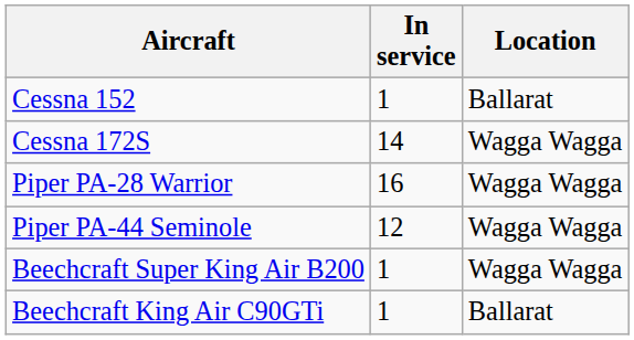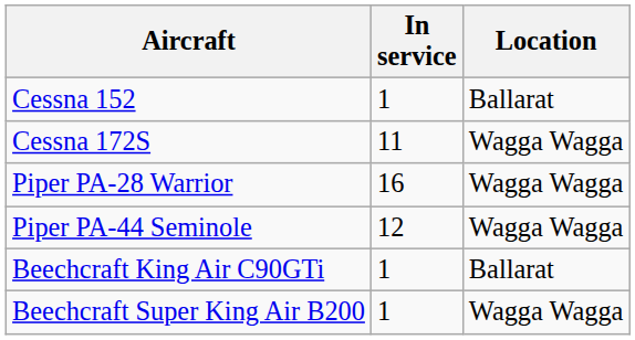Cessna 172S | In service: 14 -> 11
rows swapped: Beechcraft King Air C90GTi <-> Beechcraft Super King Air B200
